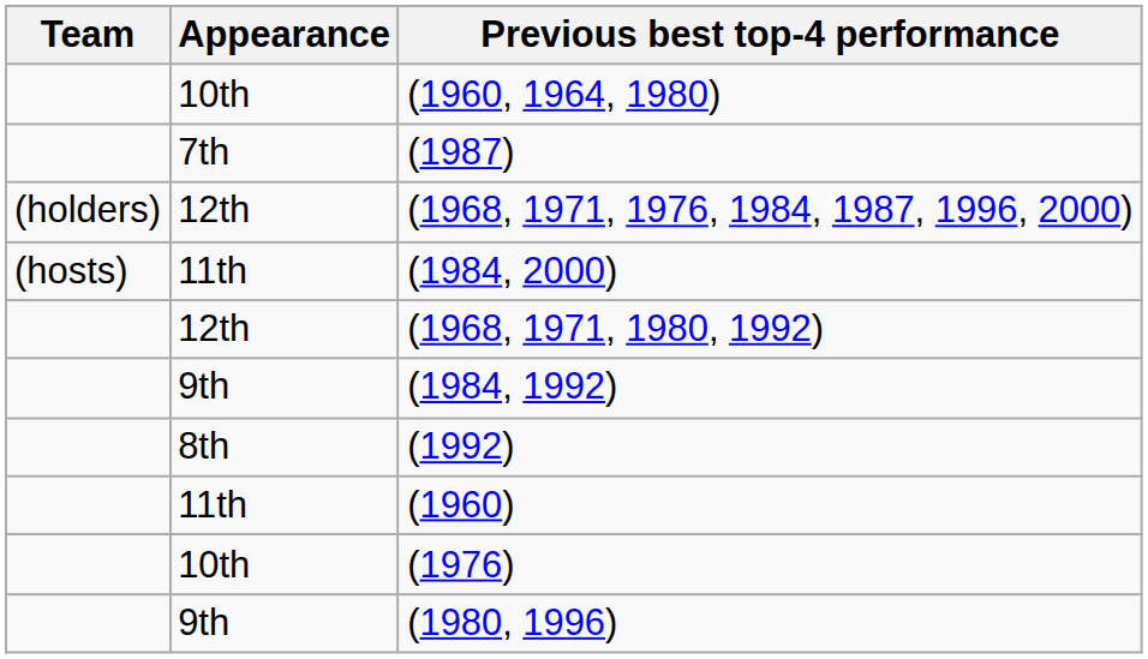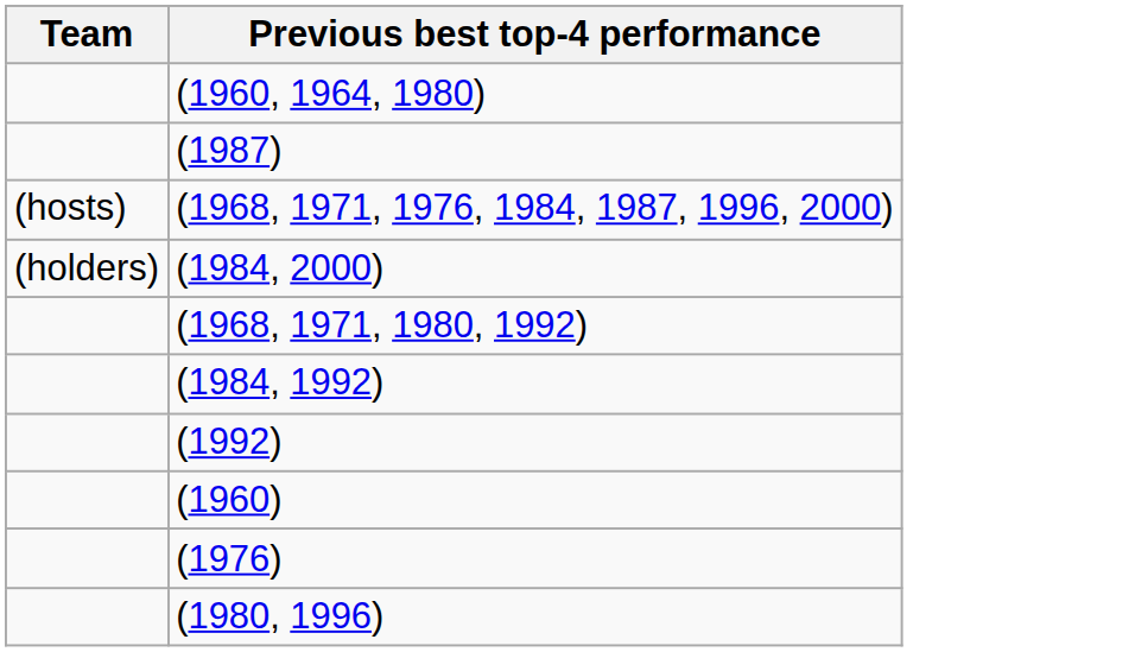- column: Appearance | 10th | 7th | 12th | 11th | 12th | 9th | 8th | 11th | 10th | 9th
(1968, 1971, 1976, 1984, 1987, 1996, 2000) | Team: (holders) -> (hosts)
(1984, 2000) | Team: (hosts) -> (holders)
